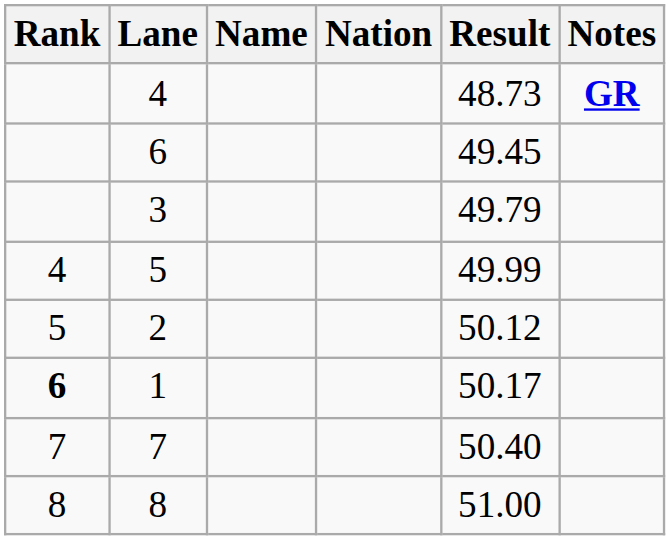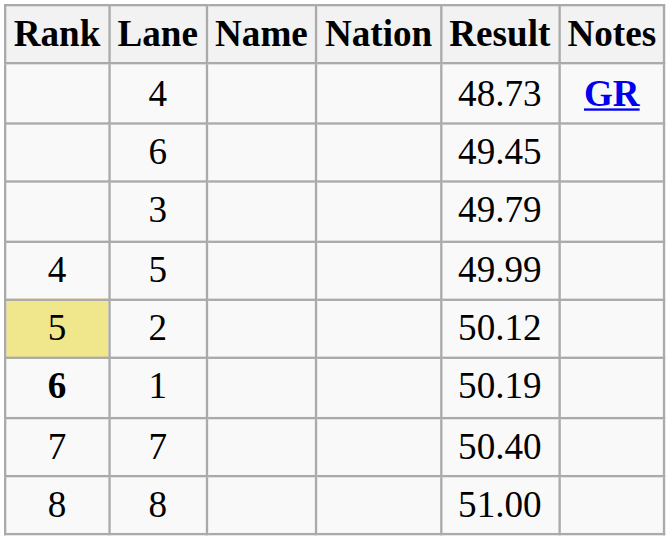2 | Rank: no background -> khaki background
1 | Result: 50.17 -> 50.19
